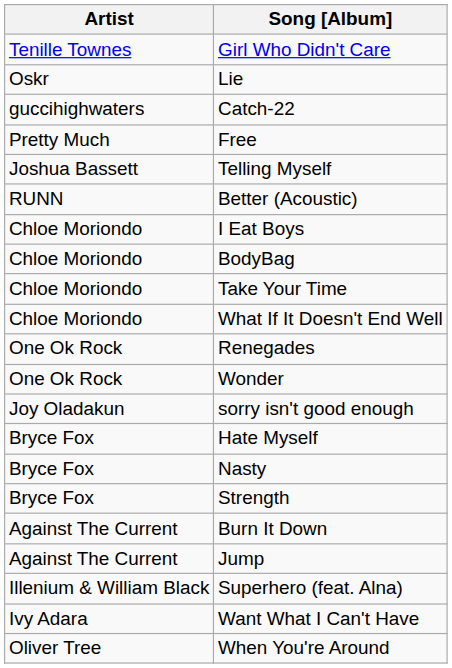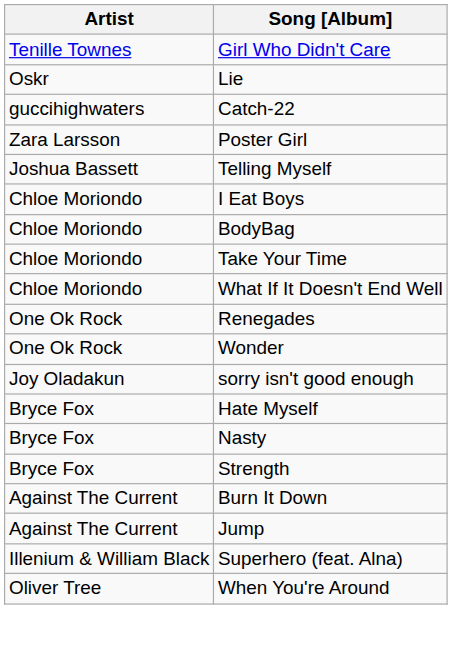- row: Pretty Much | Free
+ row: Zara Larsson | Poster Girl
- row: RUNN | Better (Acoustic)
- row: Ivy Adara | Want What I Can't Have
